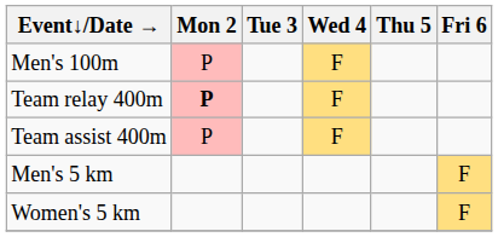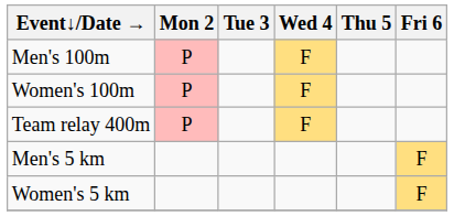+ row: Women's 100m | P | F
Team relay 400m | Mon 2: bold -> normal
- row: Team assist 400m | P | F
